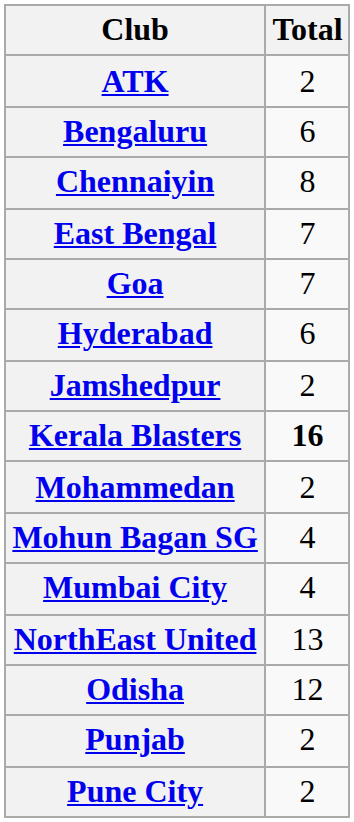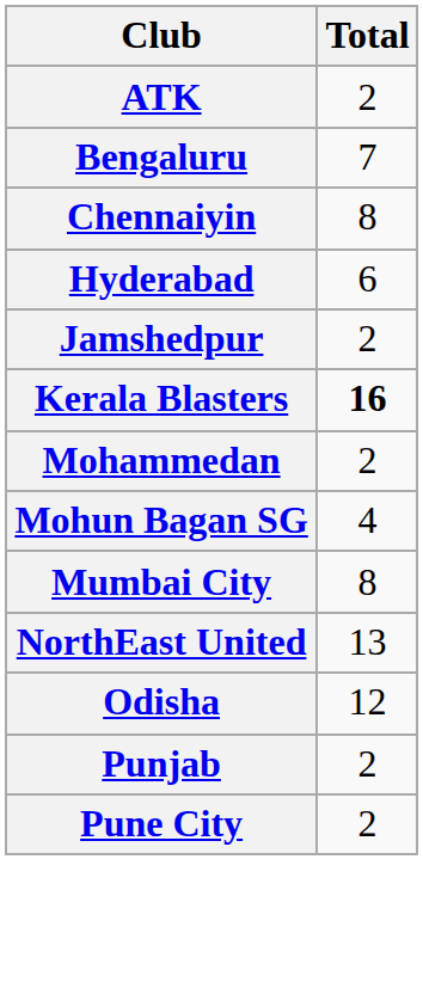Bengaluru | Total: 6 -> 7
- row: East Bengal | 7
- row: Goa | 7
Mumbai City | Total: 4 -> 8
